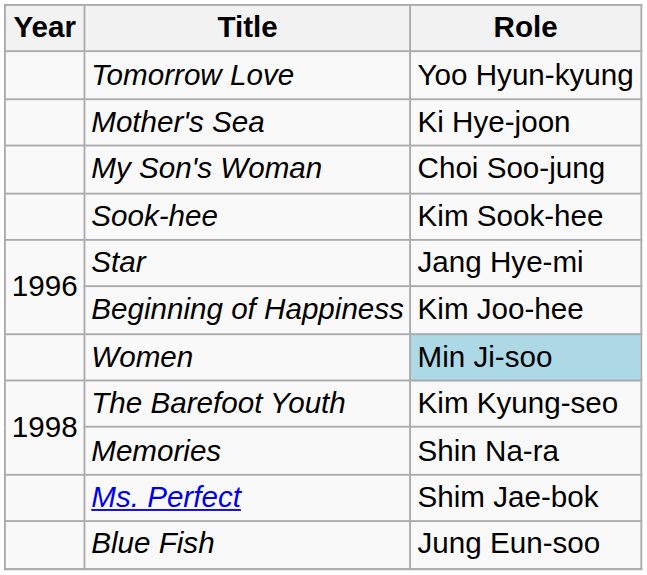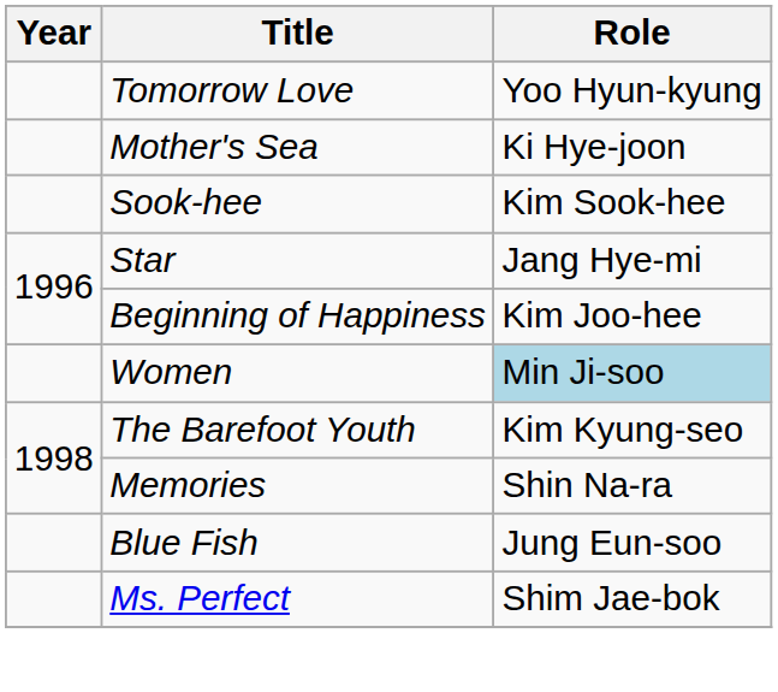- row: My Son's Woman | Choi Soo-jung
rows swapped: Blue Fish <-> Ms. Perfect
